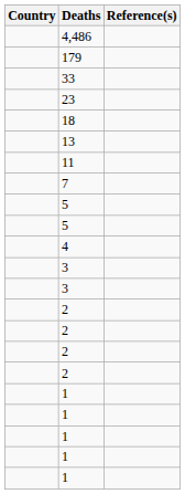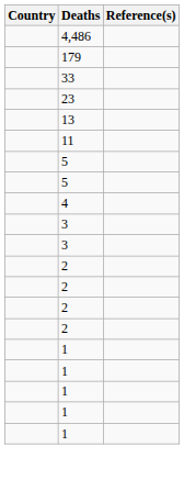- row: 18
- row: 7
